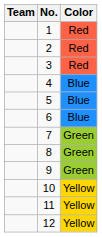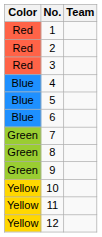columns swapped: Color <-> Team
